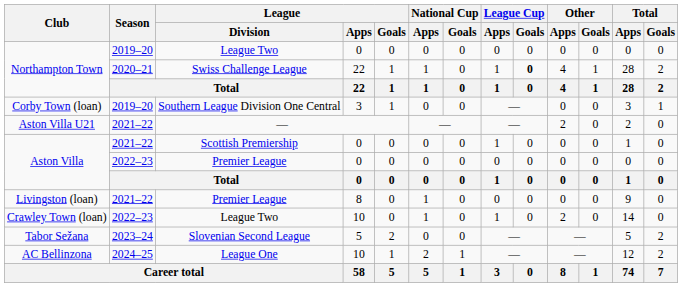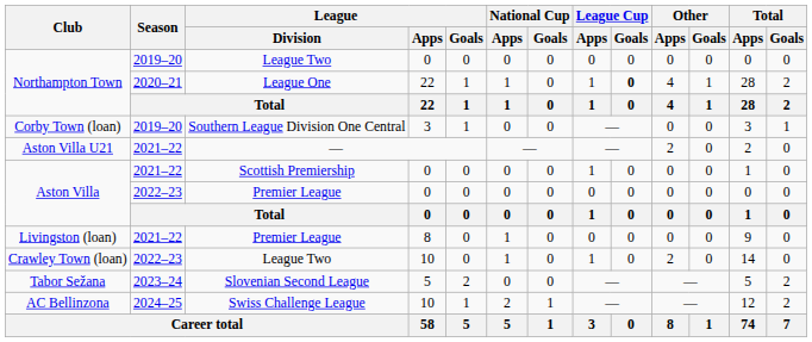Northampton Town / 2020–21 | League / Division: Swiss Challenge League -> League One
AC Bellinzona | League / Division: League One -> Swiss Challenge League
